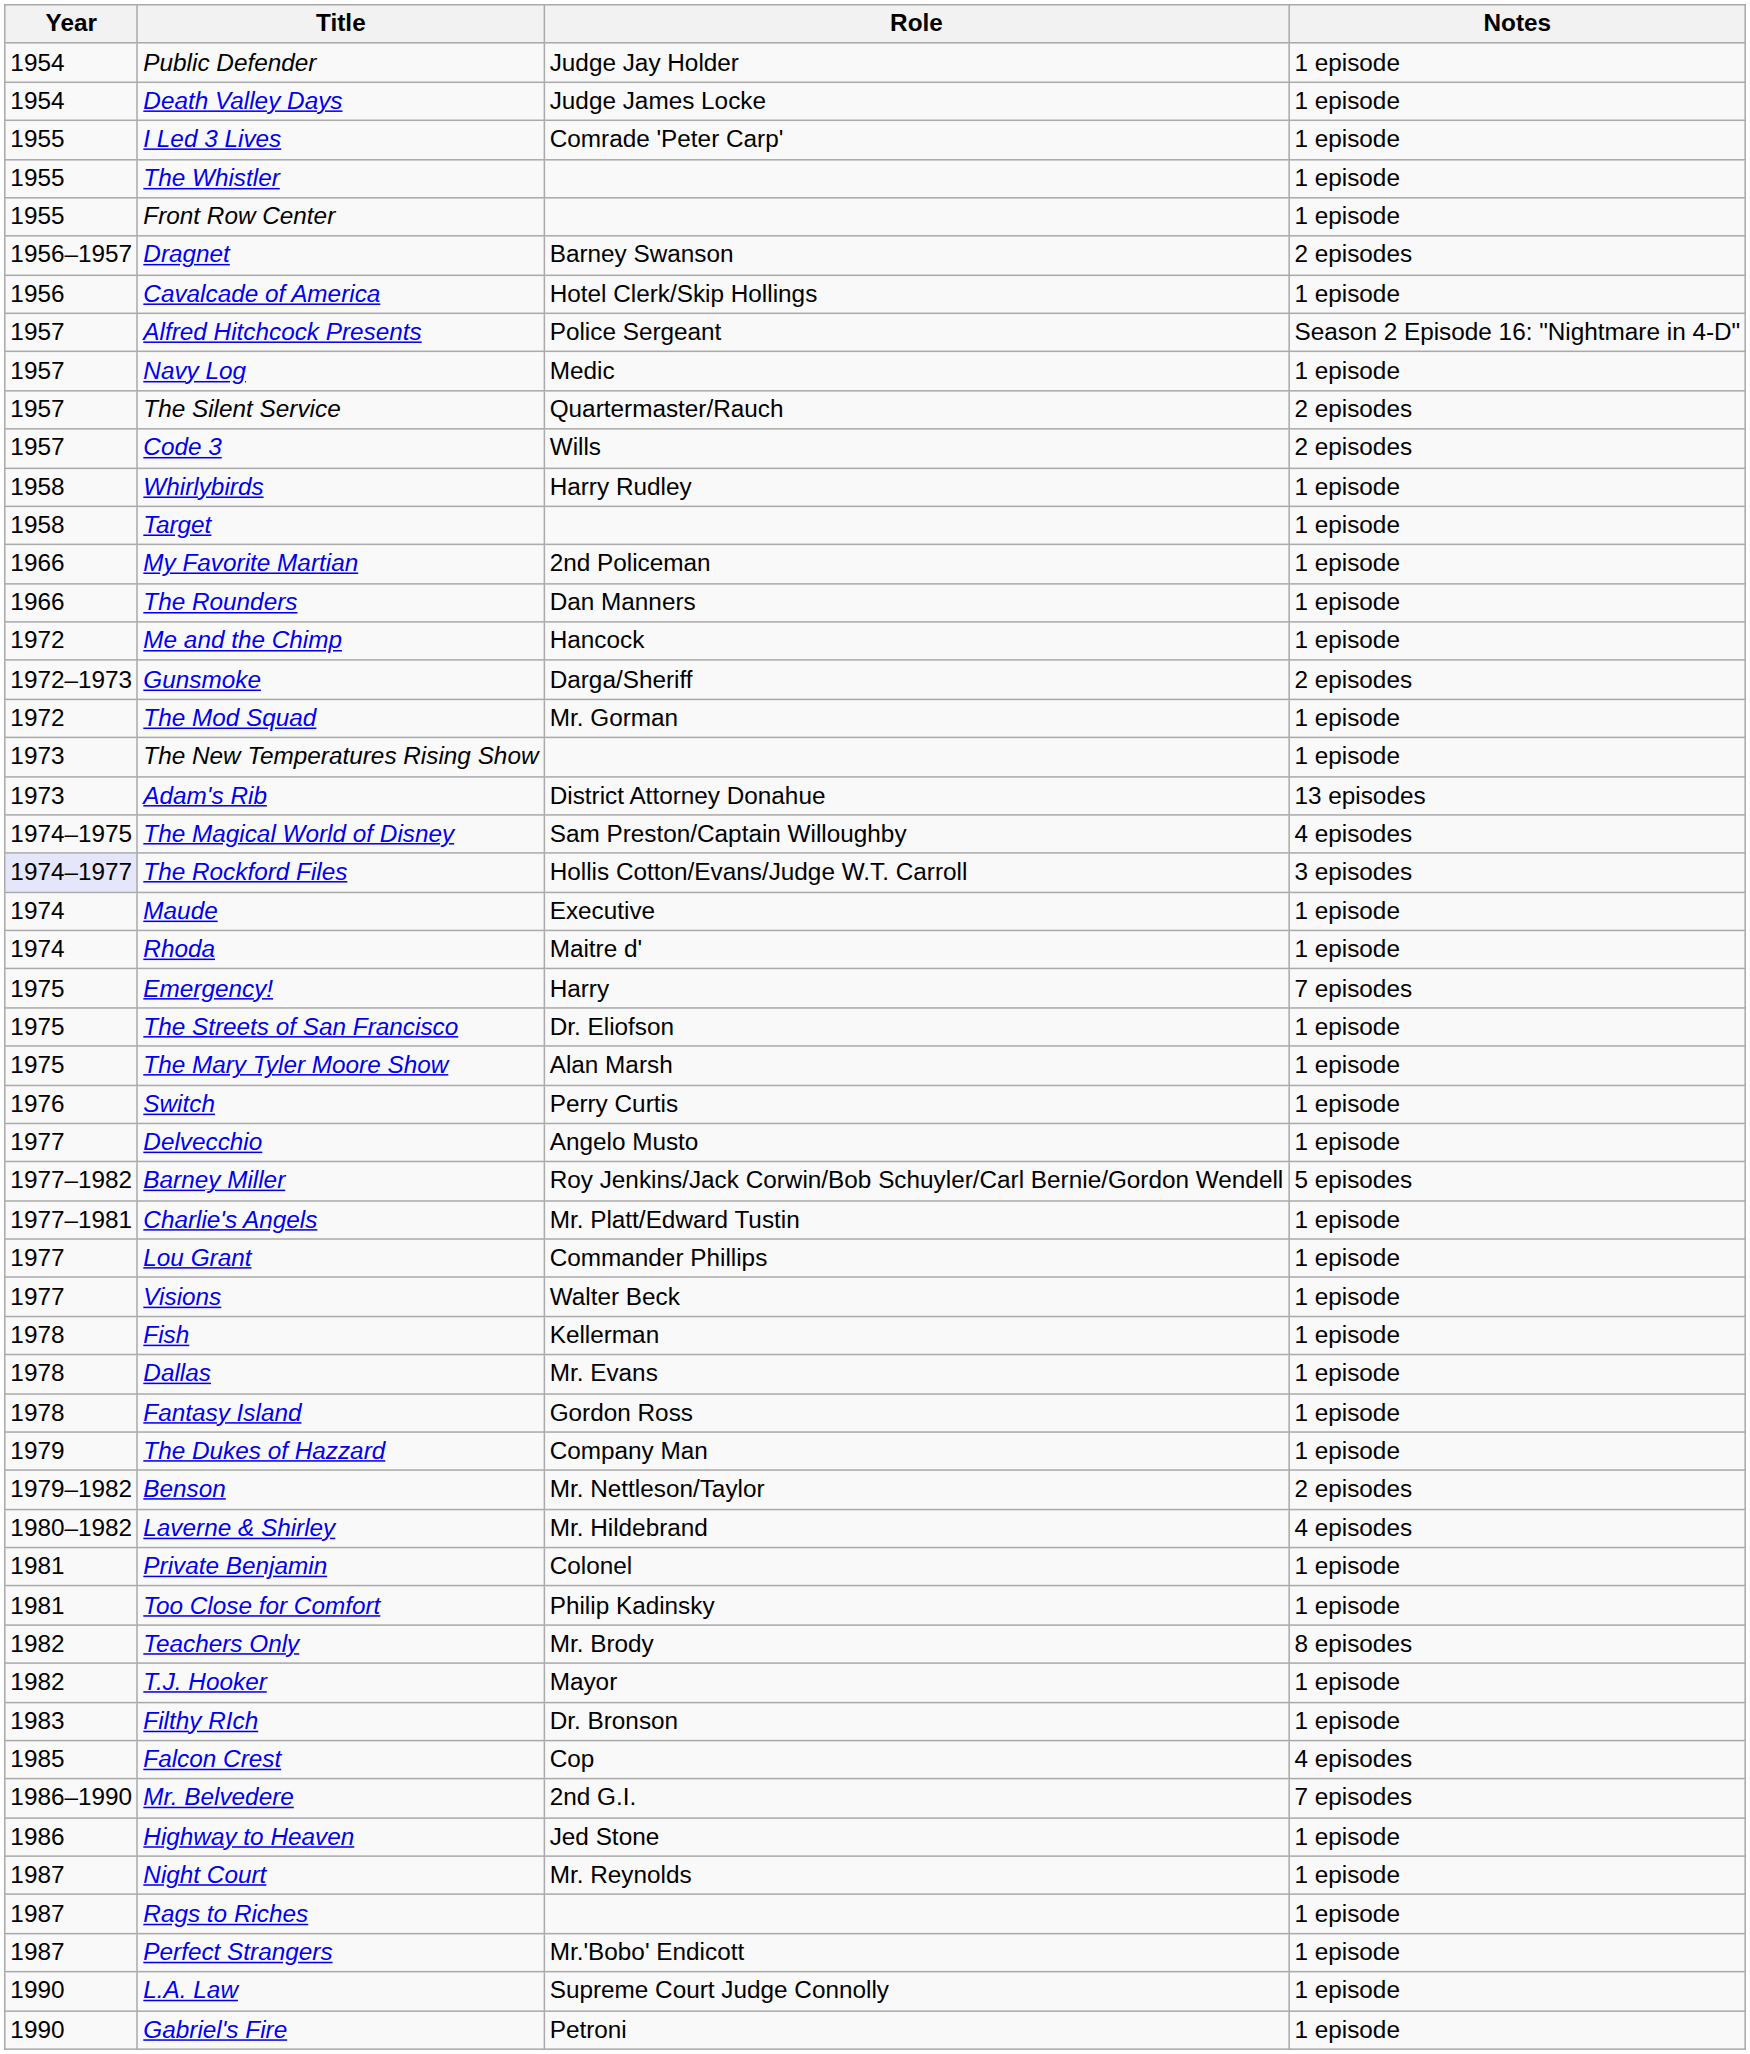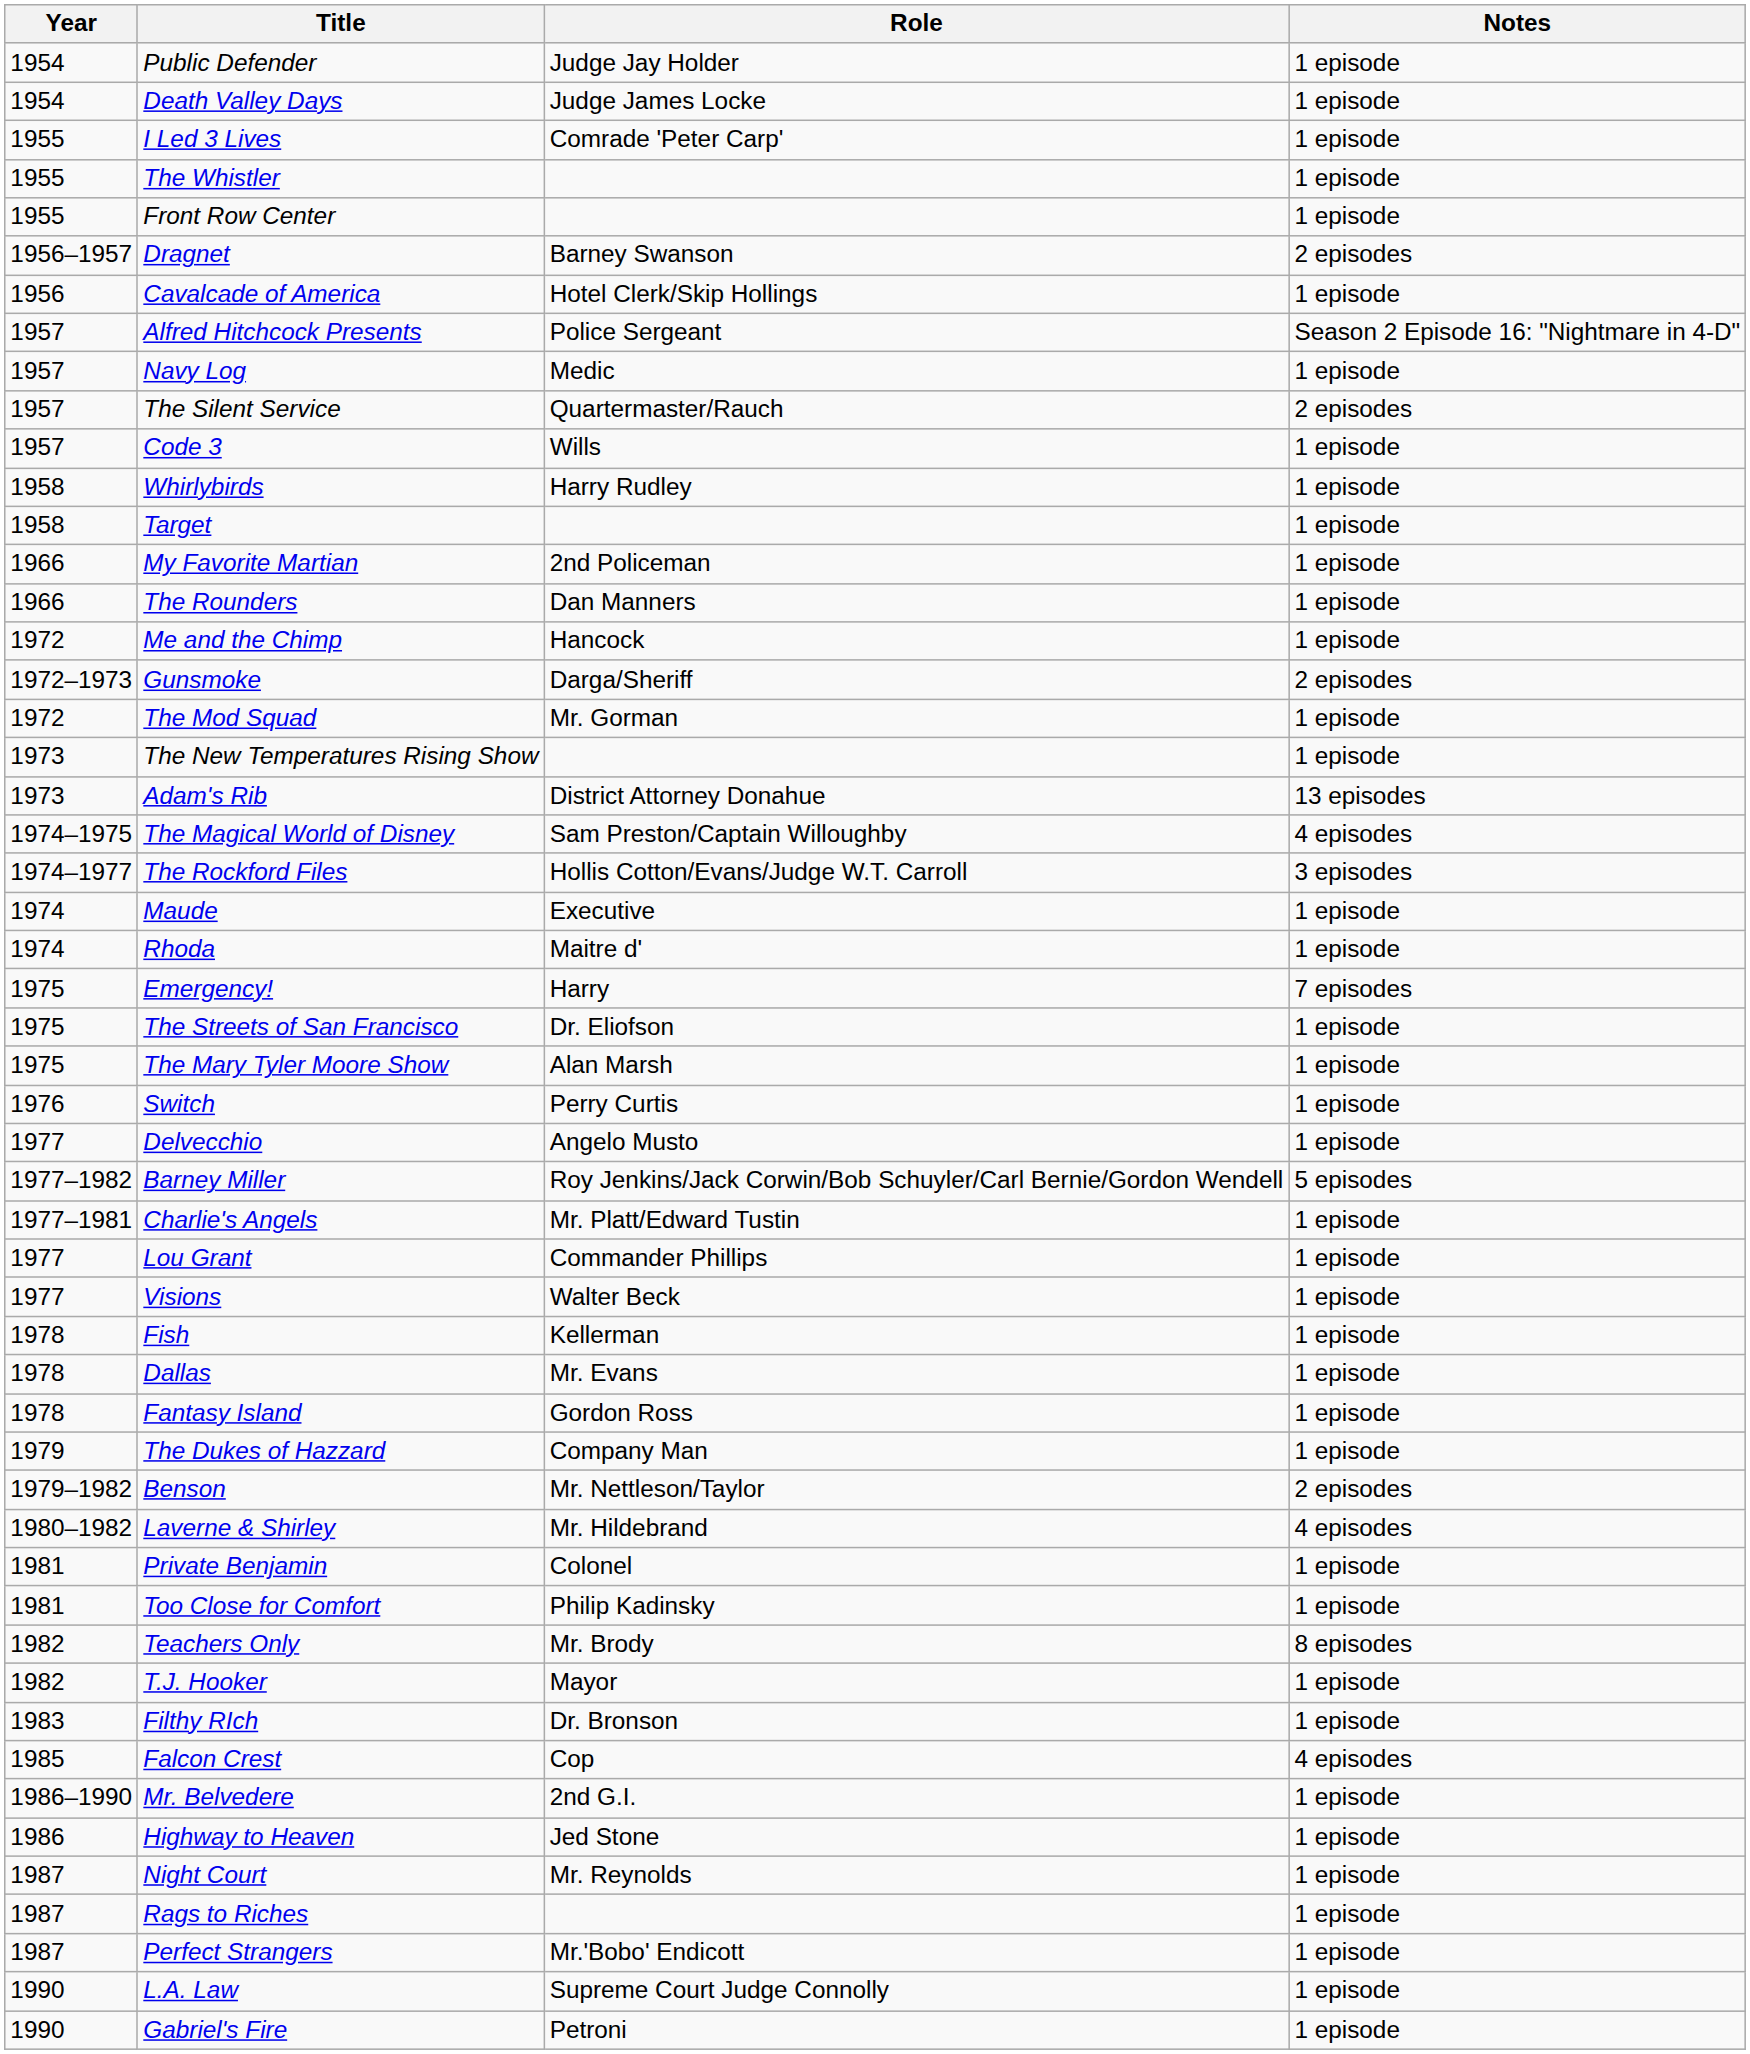Code 3 | Notes: 2 episodes -> 1 episode
The Rockford Files | Year: lavender background -> no background
Mr. Belvedere | Notes: 7 episodes -> 1 episode
